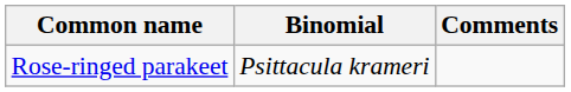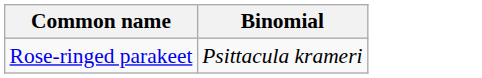- column: Comments
